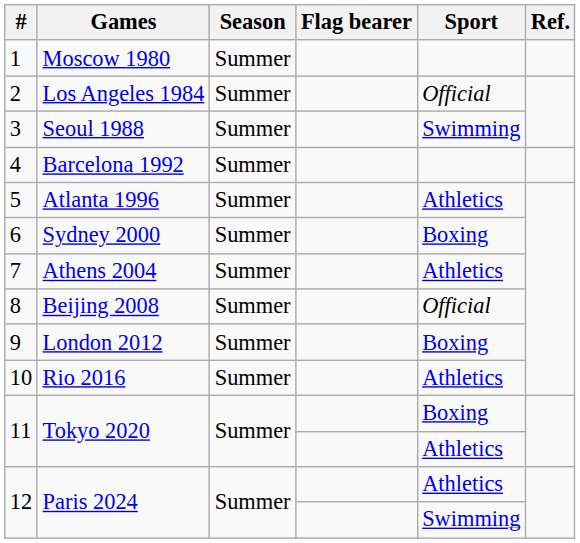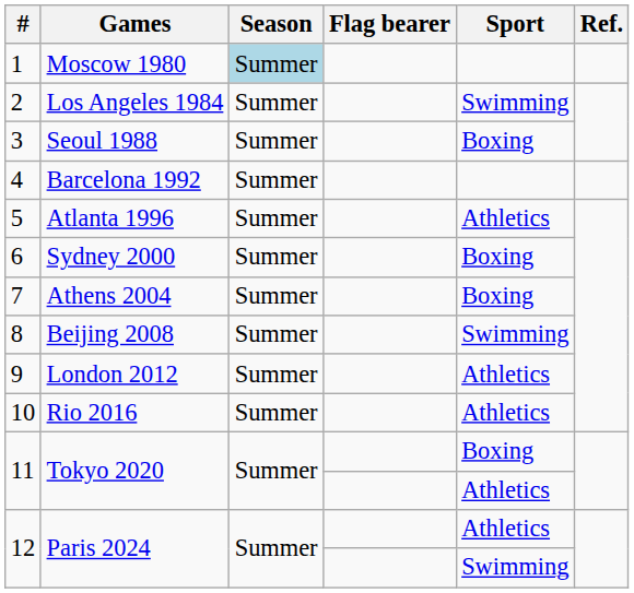1 | Season: no background -> lightblue background
2 | Sport: Official -> Swimming
3 | Sport: Swimming -> Boxing
7 | Sport: Athletics -> Boxing
8 | Sport: Official -> Swimming
9 | Sport: Boxing -> Athletics
